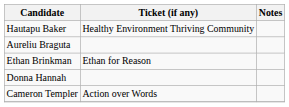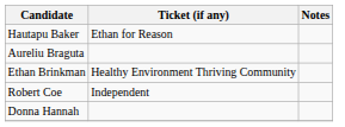Hautapu Baker | Ticket (if any): Healthy Environment Thriving Community -> Ethan for Reason
Ethan Brinkman | Ticket (if any): Ethan for Reason -> Healthy Environment Thriving Community
+ row: Robert Coe | Independent
- row: Cameron Templer | Action over Words
